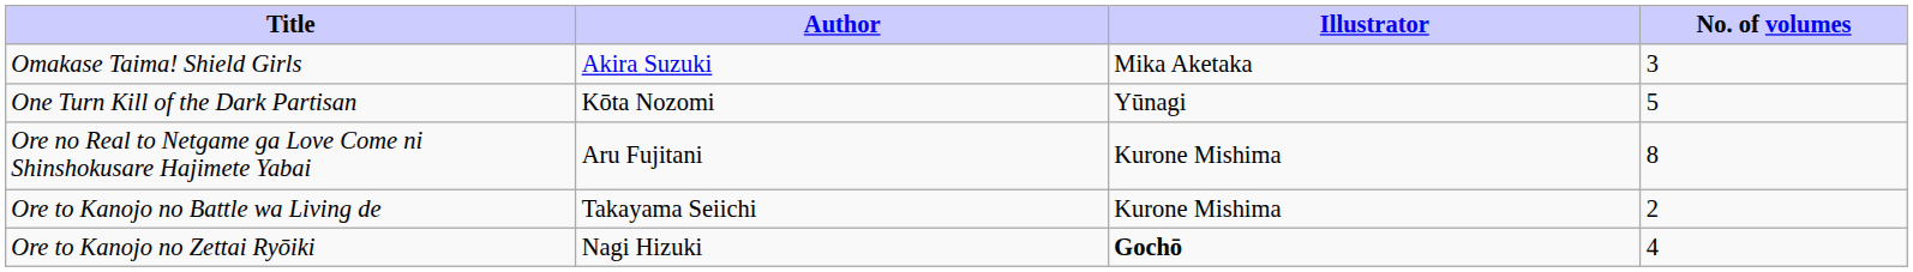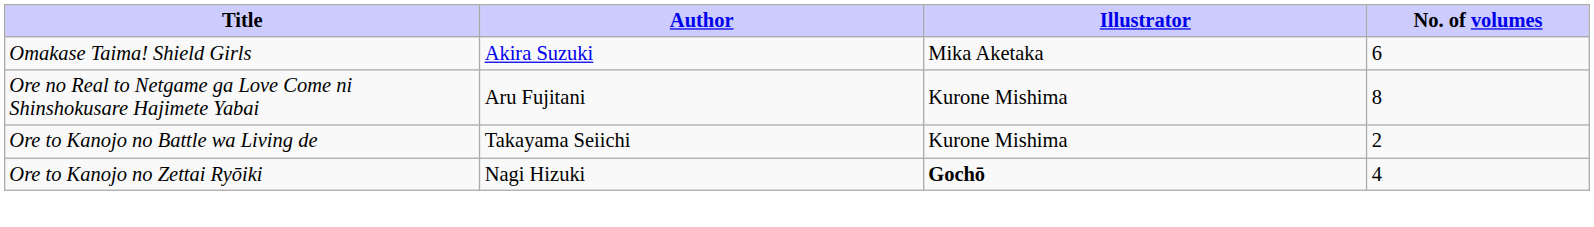Omakase Taima! Shield Girls | No. of volumes: 3 -> 6
- row: One Turn Kill of the Dark Partisan | Kōta Nozomi | Yūnagi | 5
